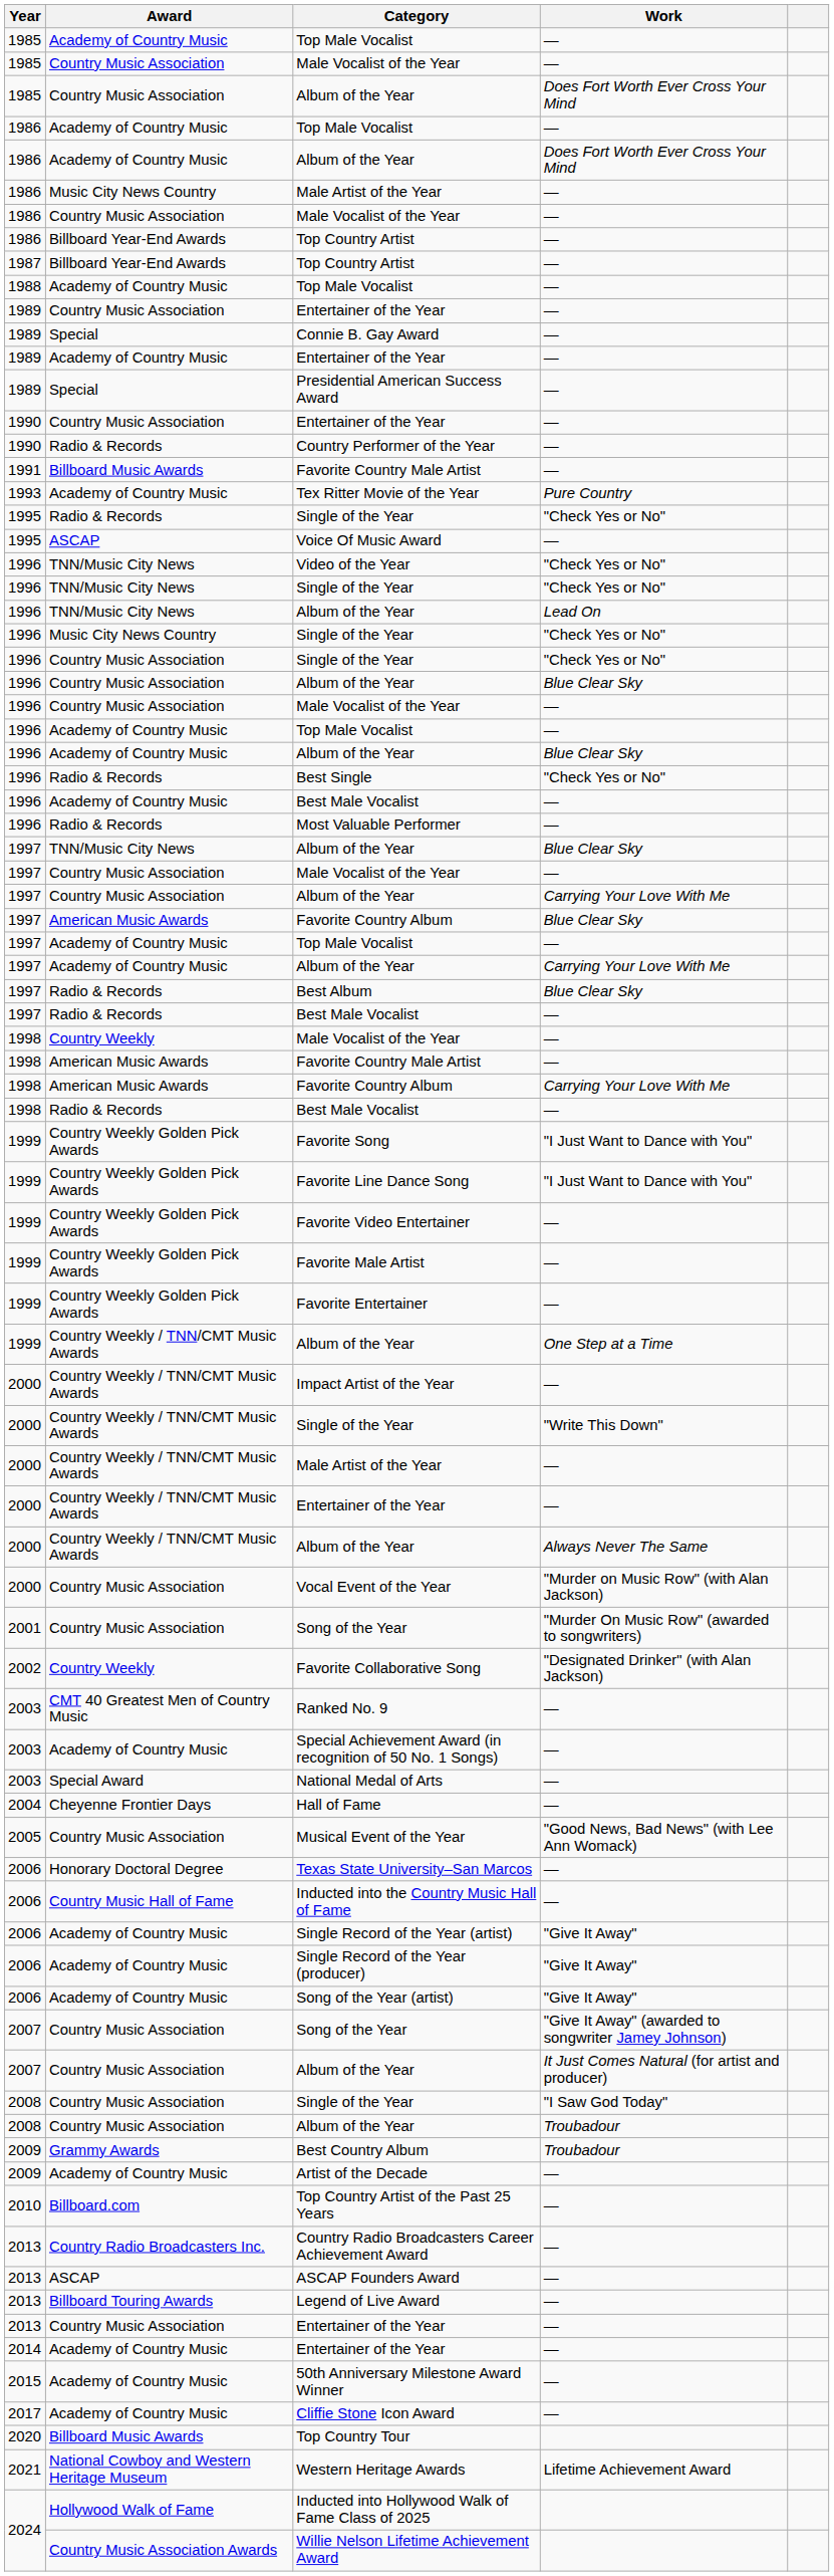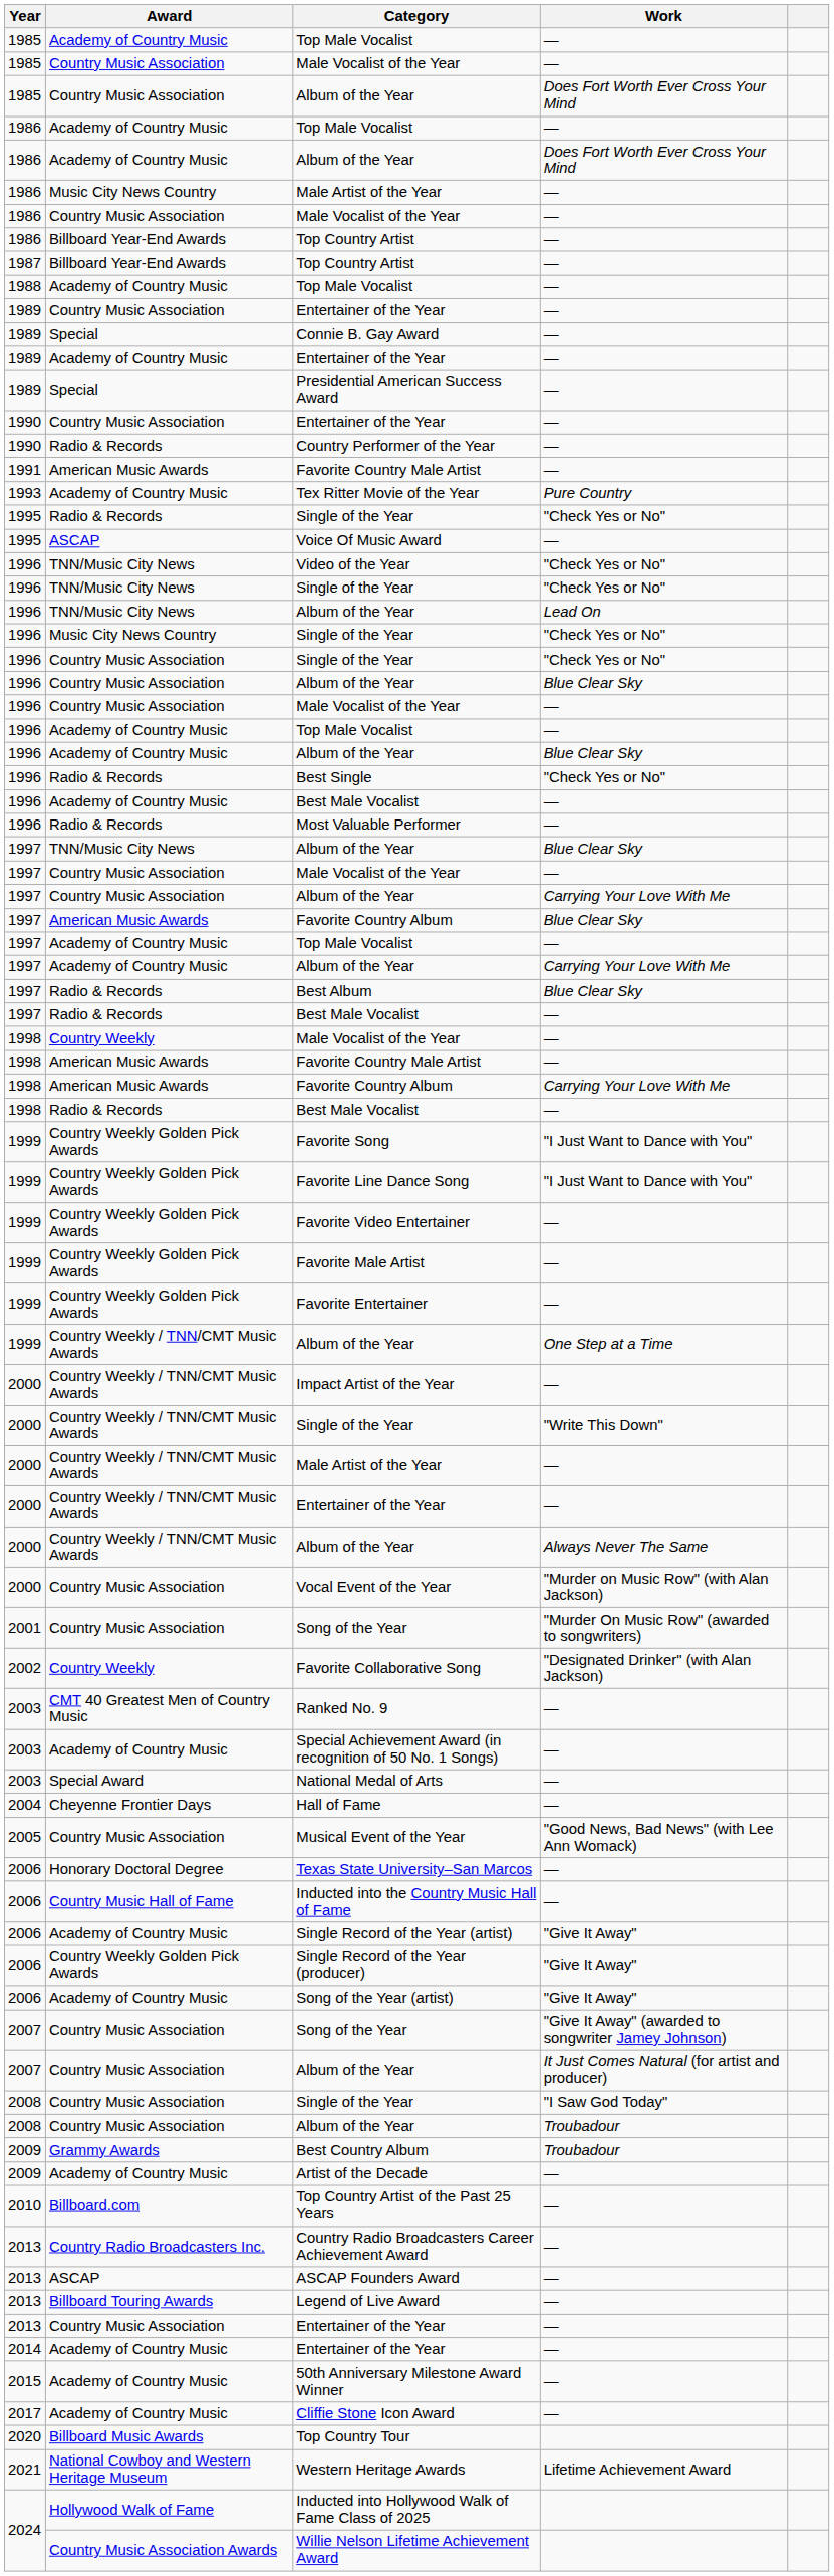1991 / Favorite Country Male Artist | Award: Billboard Music Awards -> American Music Awards
Single Record of the Year (producer) | Award: Academy of Country Music -> Country Weekly Golden Pick Awards
